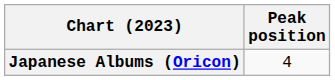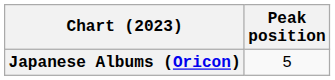Japanese Albums (Oricon) | Peak position: 4 -> 5
